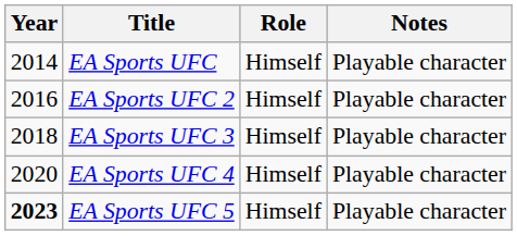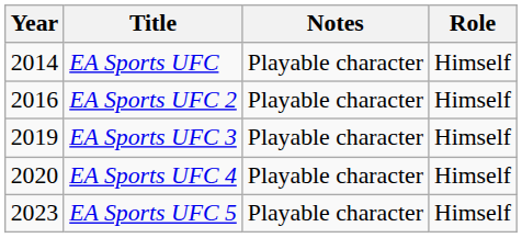columns swapped: Role <-> Notes
EA Sports UFC 3 | Year: 2018 -> 2019
EA Sports UFC 5 | Year: bold -> normal
